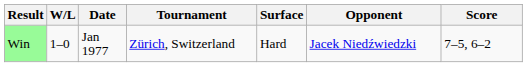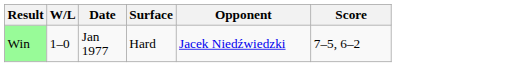- column: Tournament | Zürich, Switzerland
